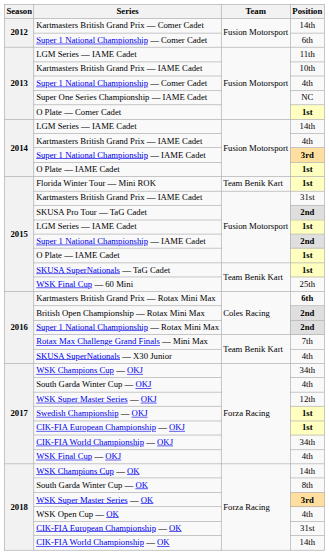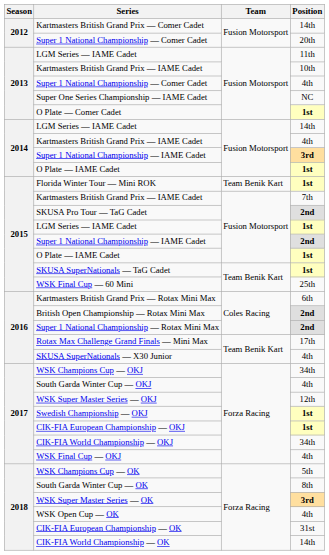2012 / Super 1 National Championship — Comer Cadet | Position: 6th -> 20th
2015 / Kartmasters British Grand Prix — IAME Cadet | Position: 31st -> 7th
Kartmasters British Grand Prix — Rotax Mini Max | Position: bold -> normal
Rotax Max Challenge Grand Finals — Mini Max | Position: 7th -> 17th
WSK Champions Cup — OK | Position: 14th -> 5th
